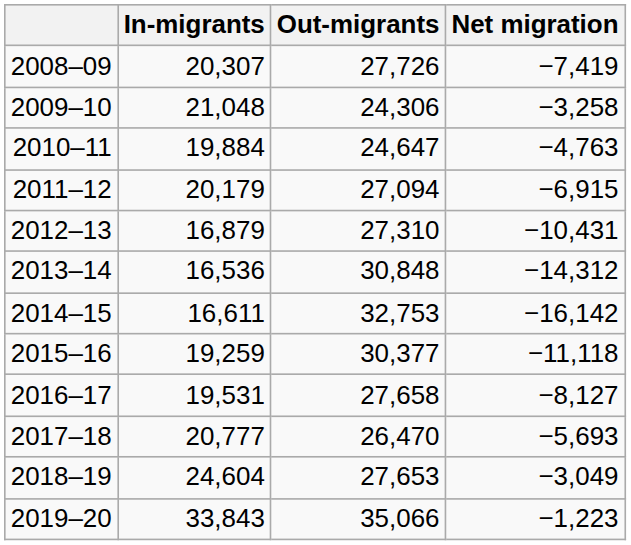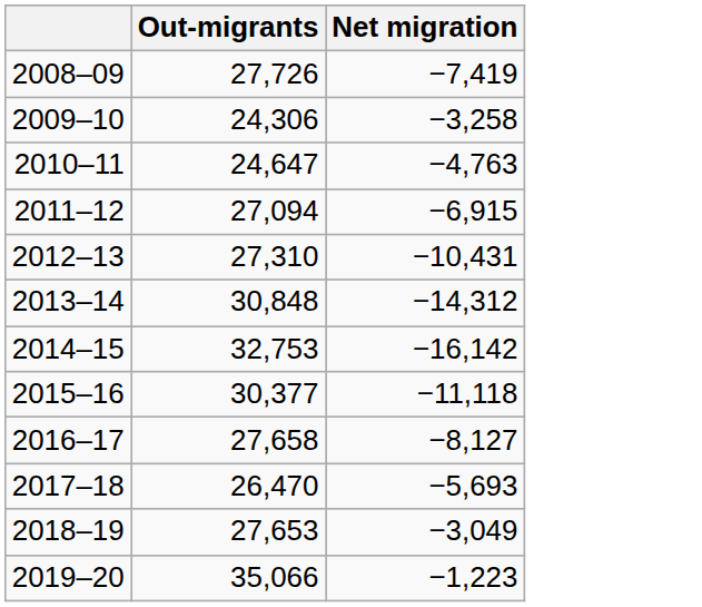- column: In-migrants | 20,307 | 21,048 | 19,884 | 20,179 | 16,879 | 16,536 | 16,611 | 19,259 | 19,531 | 20,777 | 24,604 | 33,843
